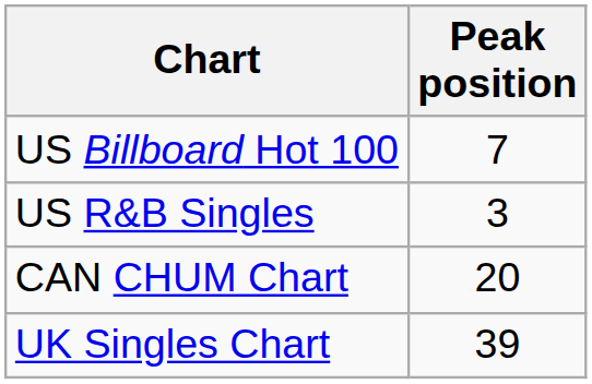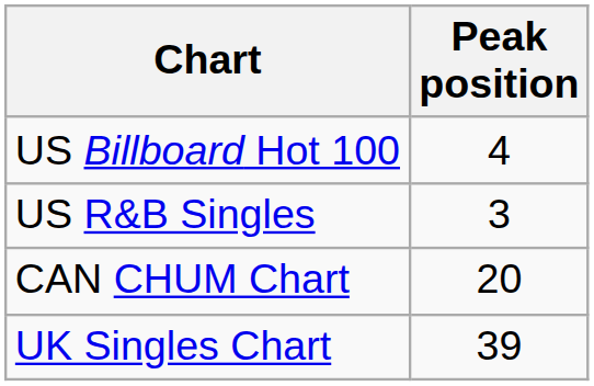US Billboard Hot 100 | Peak position: 7 -> 4
